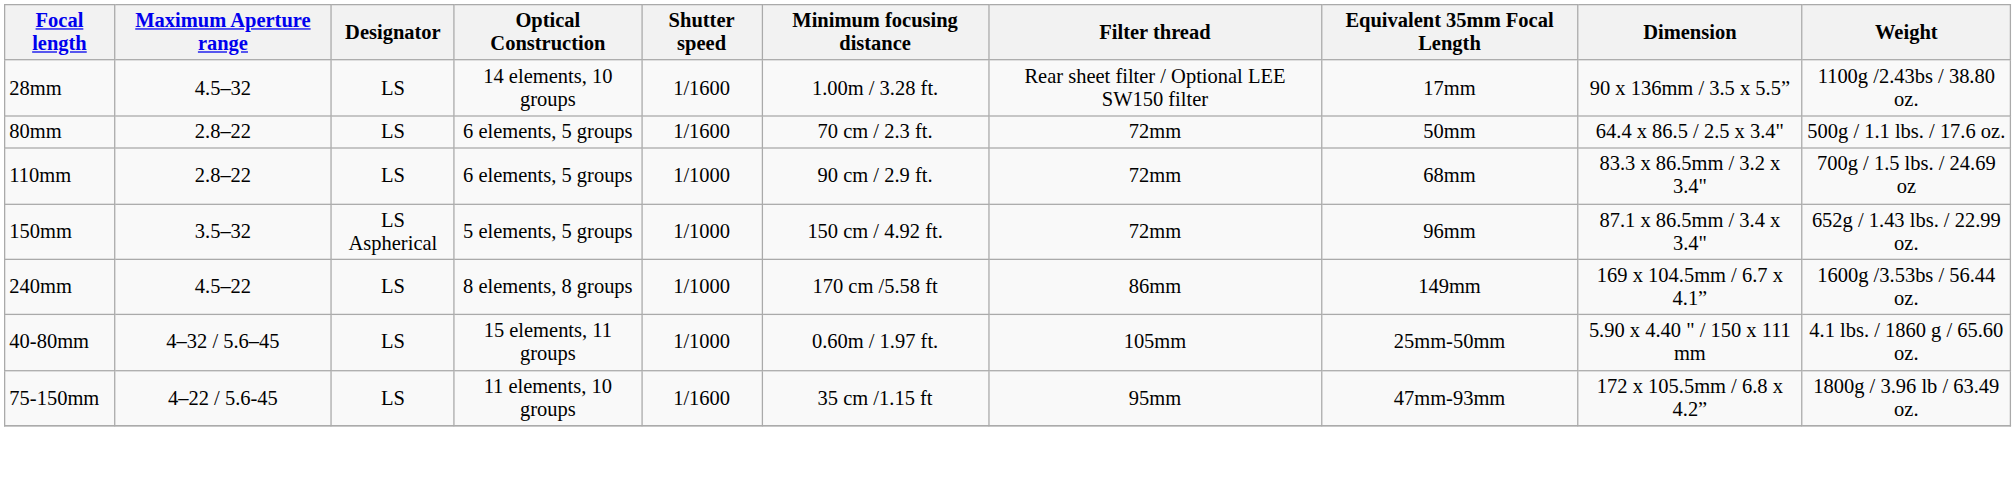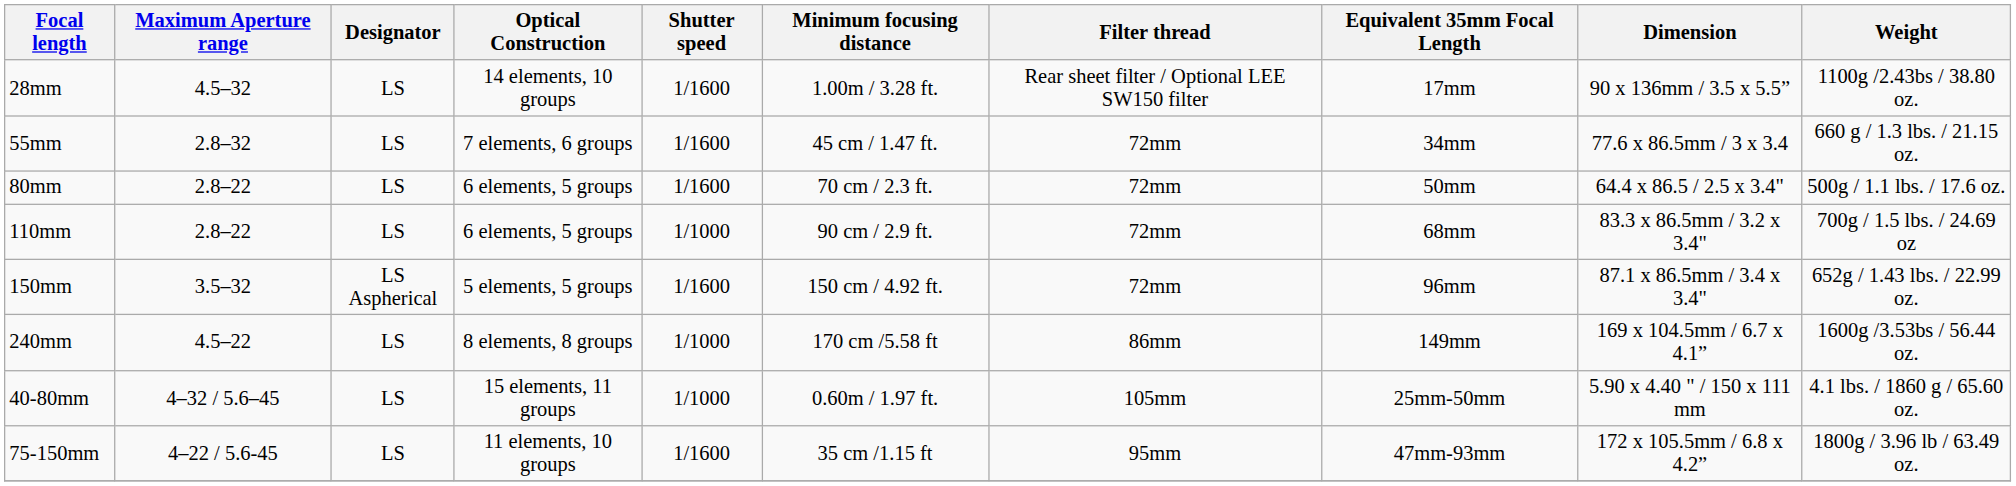+ row: 55mm | 2.8–32 | LS | 7 elements, 6 groups | 1/1600 | 45 cm / 1.47 ft. | 72mm | 34mm | 77.6 x 86.5mm / 3 x 3.4 | 660 g / 1.3 lbs. / 21.15 oz.
150mm | Shutter speed: 1/1000 -> 1/1600
